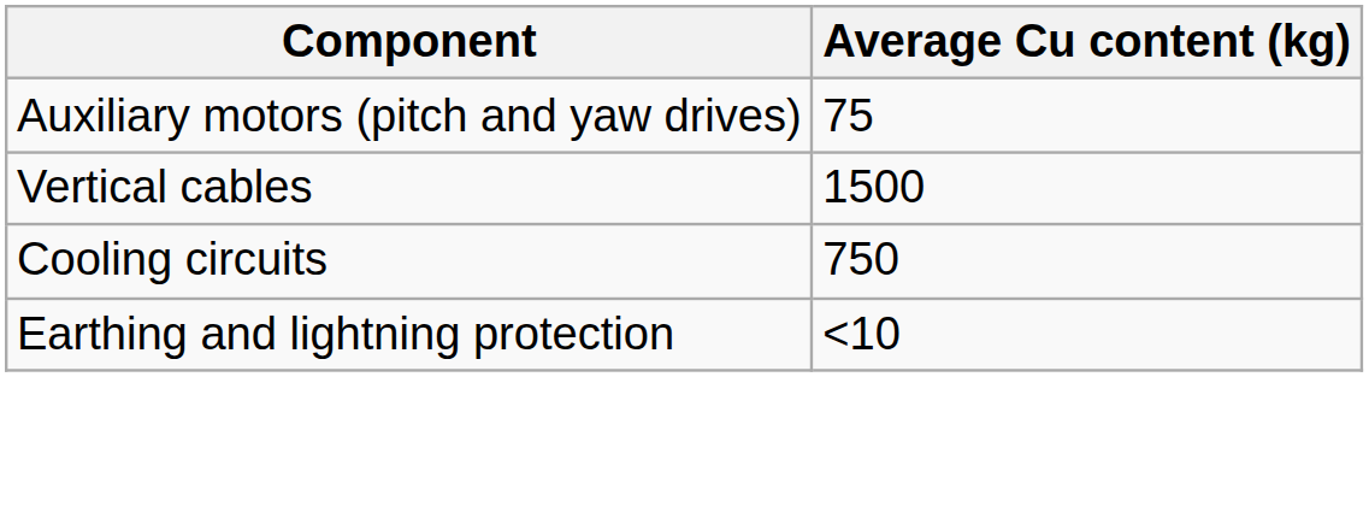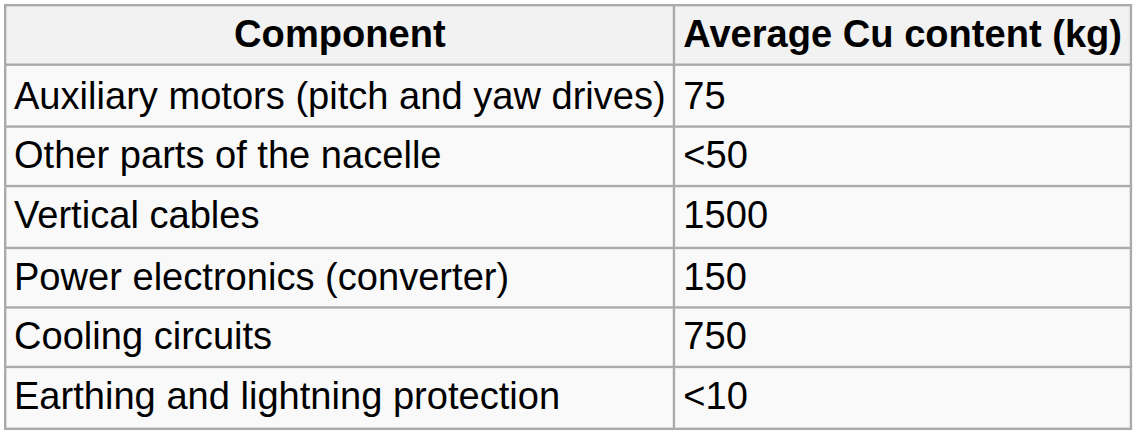+ row: Other parts of the nacelle | <50
+ row: Power electronics (converter) | 150
